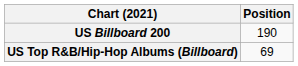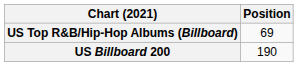rows swapped: US Billboard 200 <-> US Top R&B/Hip-Hop Albums (Billboard)
